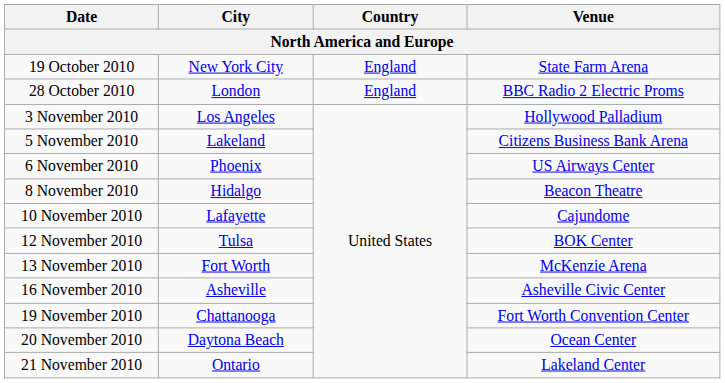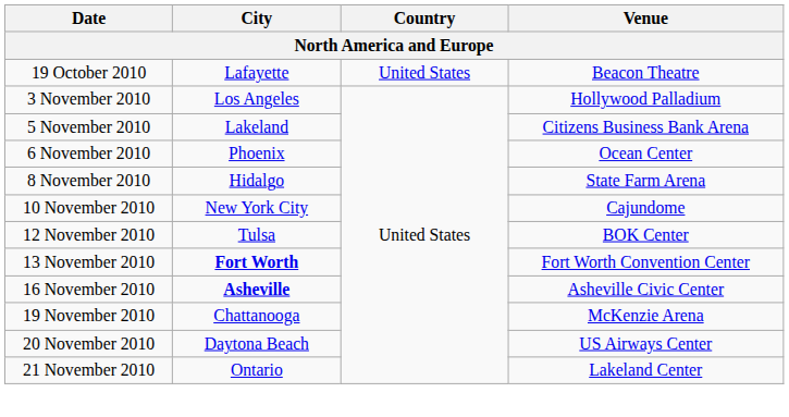19 October 2010 | City: New York City -> Lafayette
19 October 2010 | Country: England -> United States
19 October 2010 | Venue: State Farm Arena -> Beacon Theatre
- row: 28 October 2010 | London | England | BBC Radio 2 Electric Proms
6 November 2010 | Venue: US Airways Center -> Ocean Center
8 November 2010 | Venue: Beacon Theatre -> State Farm Arena
10 November 2010 | City: Lafayette -> New York City
13 November 2010 | City: normal -> bold
13 November 2010 | Venue: McKenzie Arena -> Fort Worth Convention Center
16 November 2010 | City: normal -> bold
19 November 2010 | Venue: Fort Worth Convention Center -> McKenzie Arena
20 November 2010 | Venue: Ocean Center -> US Airways Center
